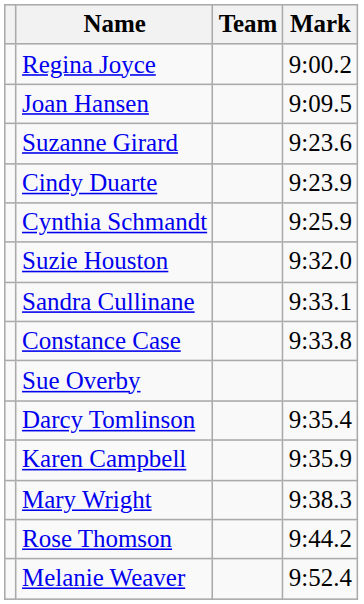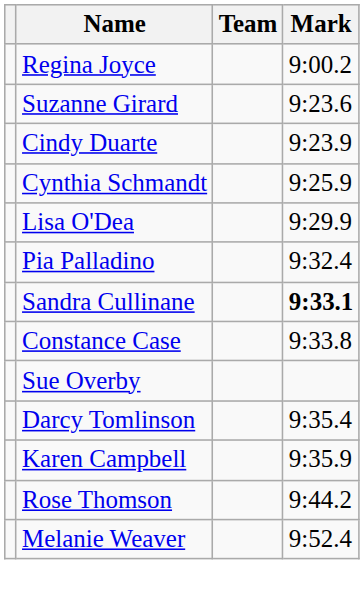- row: Joan Hansen | 9:09.5
+ row: Lisa O'Dea | 9:29.9
- row: Suzie Houston | 9:32.0
+ row: Pia Palladino | 9:32.4
Sandra Cullinane | Mark: normal -> bold
- row: Mary Wright | 9:38.3
